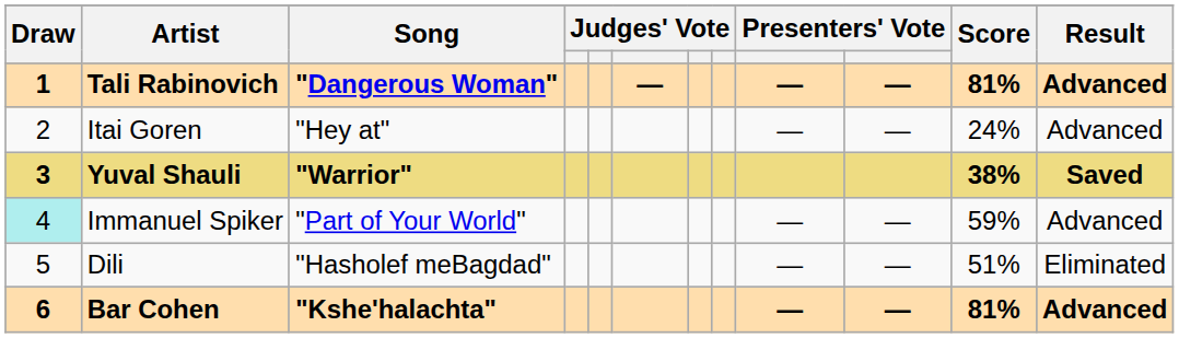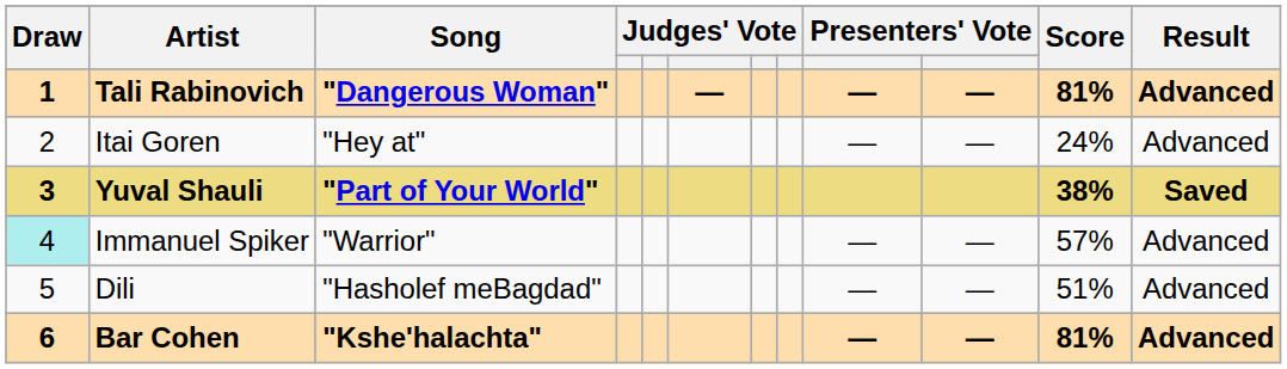Yuval Shauli | Song: "Warrior" -> "Part of Your World"
Immanuel Spiker | Song: "Part of Your World" -> "Warrior"
Immanuel Spiker | Score: 59% -> 57%
Dili | Result: Eliminated -> Advanced
